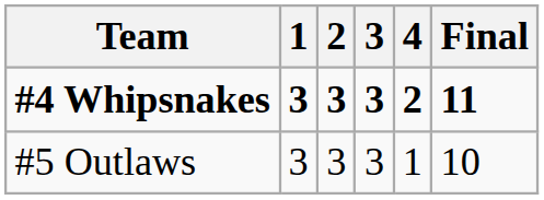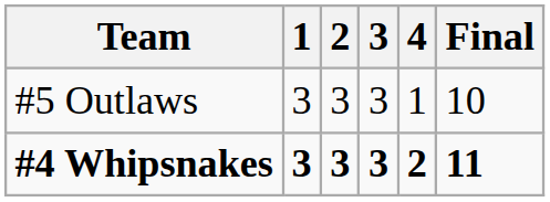rows swapped: #4 Whipsnakes <-> #5 Outlaws
